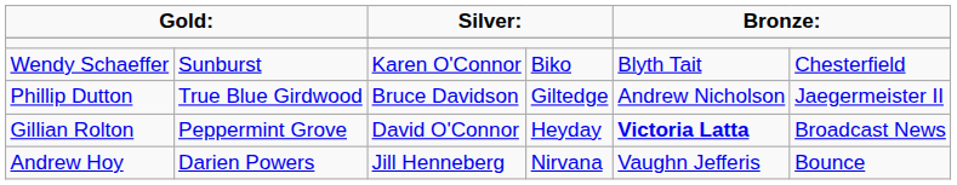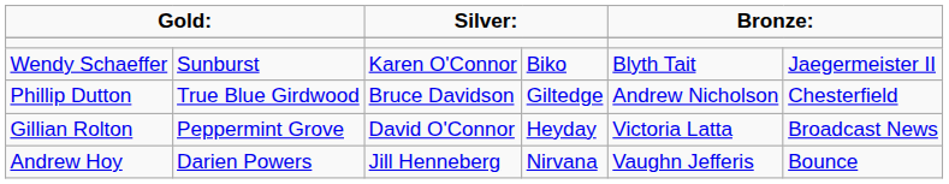Wendy Schaeffer | column 6: Chesterfield -> Jaegermeister II
Phillip Dutton | column 6: Jaegermeister II -> Chesterfield
Gillian Rolton | column 5: bold -> normal
